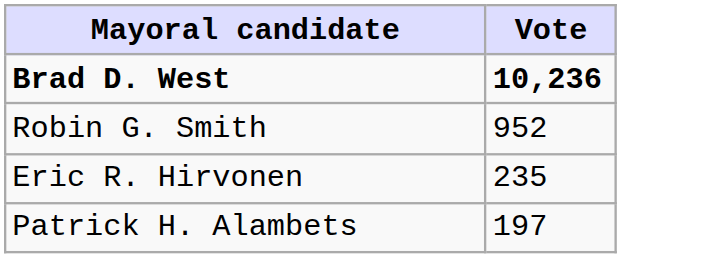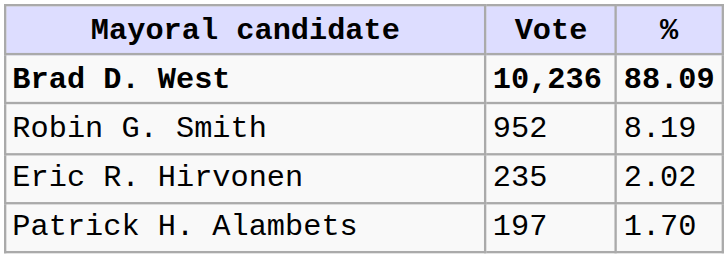+ column: % | 88.09 | 8.19 | 2.02 | 1.70
